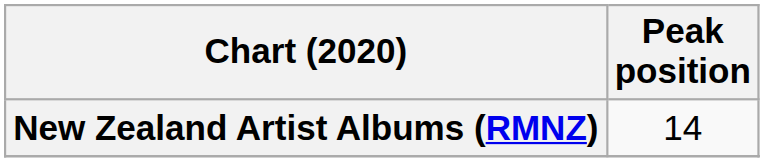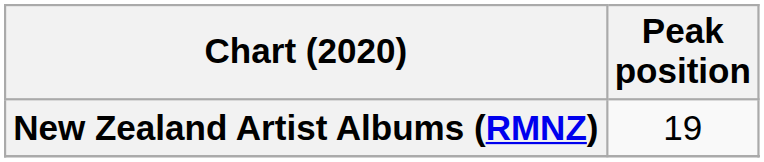New Zealand Artist Albums (RMNZ) | Peak position: 14 -> 19
